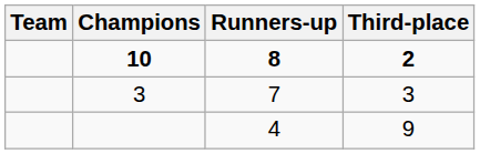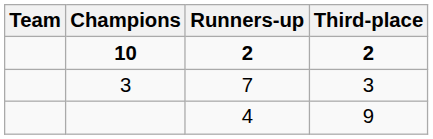10 | Runners-up: 8 -> 2
